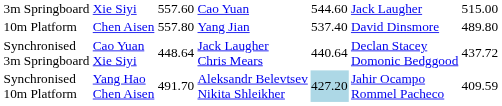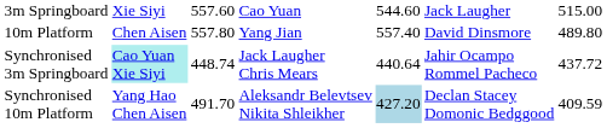10m Platform | column 5: 537.40 -> 557.40
Synchronised 3m Springboard | column 2: no background -> paleturquoise background
Synchronised 3m Springboard | column 3: 448.64 -> 448.74
Synchronised 3m Springboard | column 6: Declan Stacey Domonic Bedggood -> Jahir Ocampo Rommel Pacheco
Synchronised 10m Platform | column 6: Jahir Ocampo Rommel Pacheco -> Declan Stacey Domonic Bedggood
